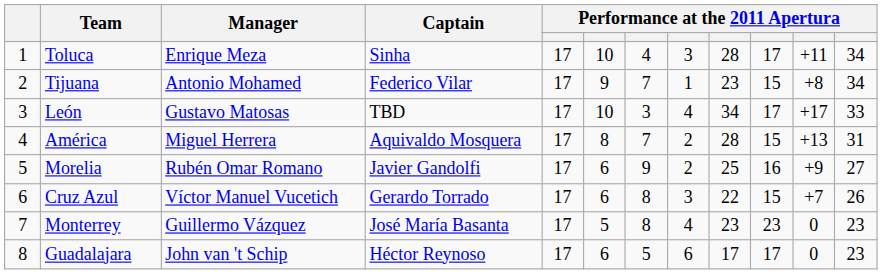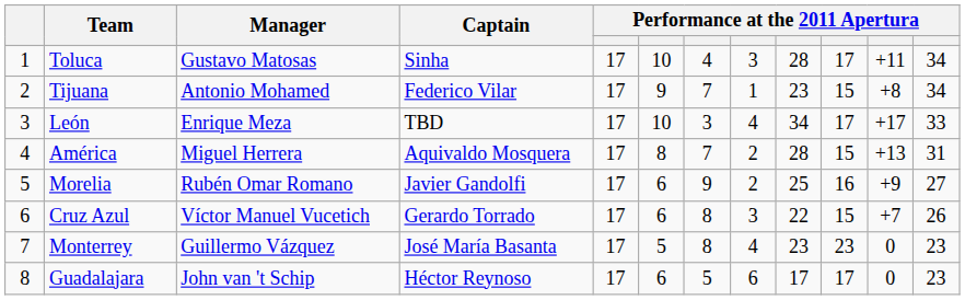Toluca | Manager: Enrique Meza -> Gustavo Matosas
León | Manager: Gustavo Matosas -> Enrique Meza
